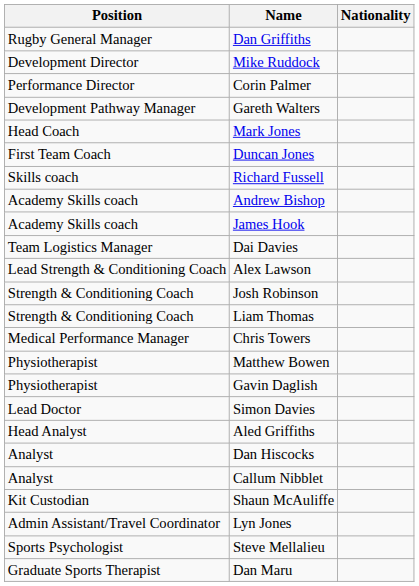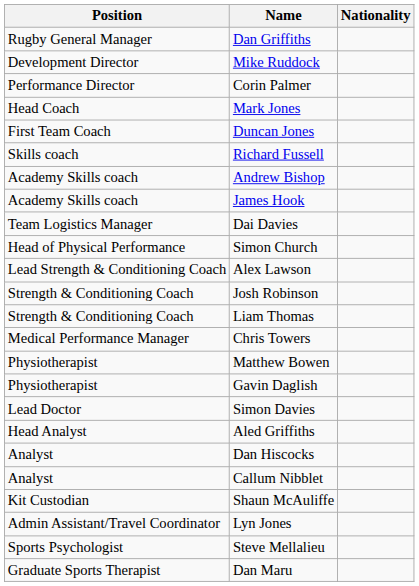- row: Development Pathway Manager | Gareth Walters
+ row: Head of Physical Performance | Simon Church
